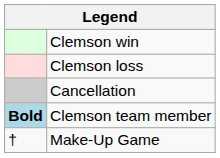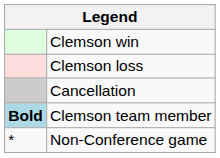+ row: * | Non-Conference game
- row: † | Make-Up Game
